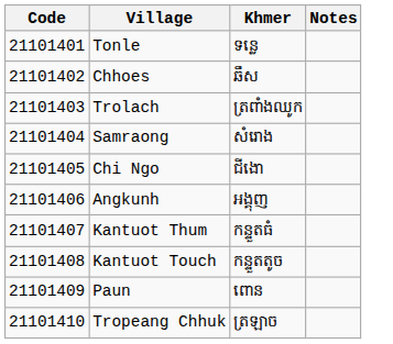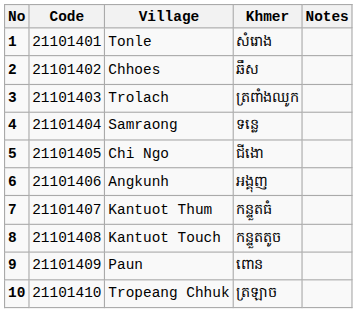+ column: No | 1 | 2 | 3 | 4 | 5 | 6 | 7 | 8 | 9 | 10
Tonle | Khmer: ទន្លេ -> សំរោង
Samraong | Khmer: សំរោង -> ទន្លេ
